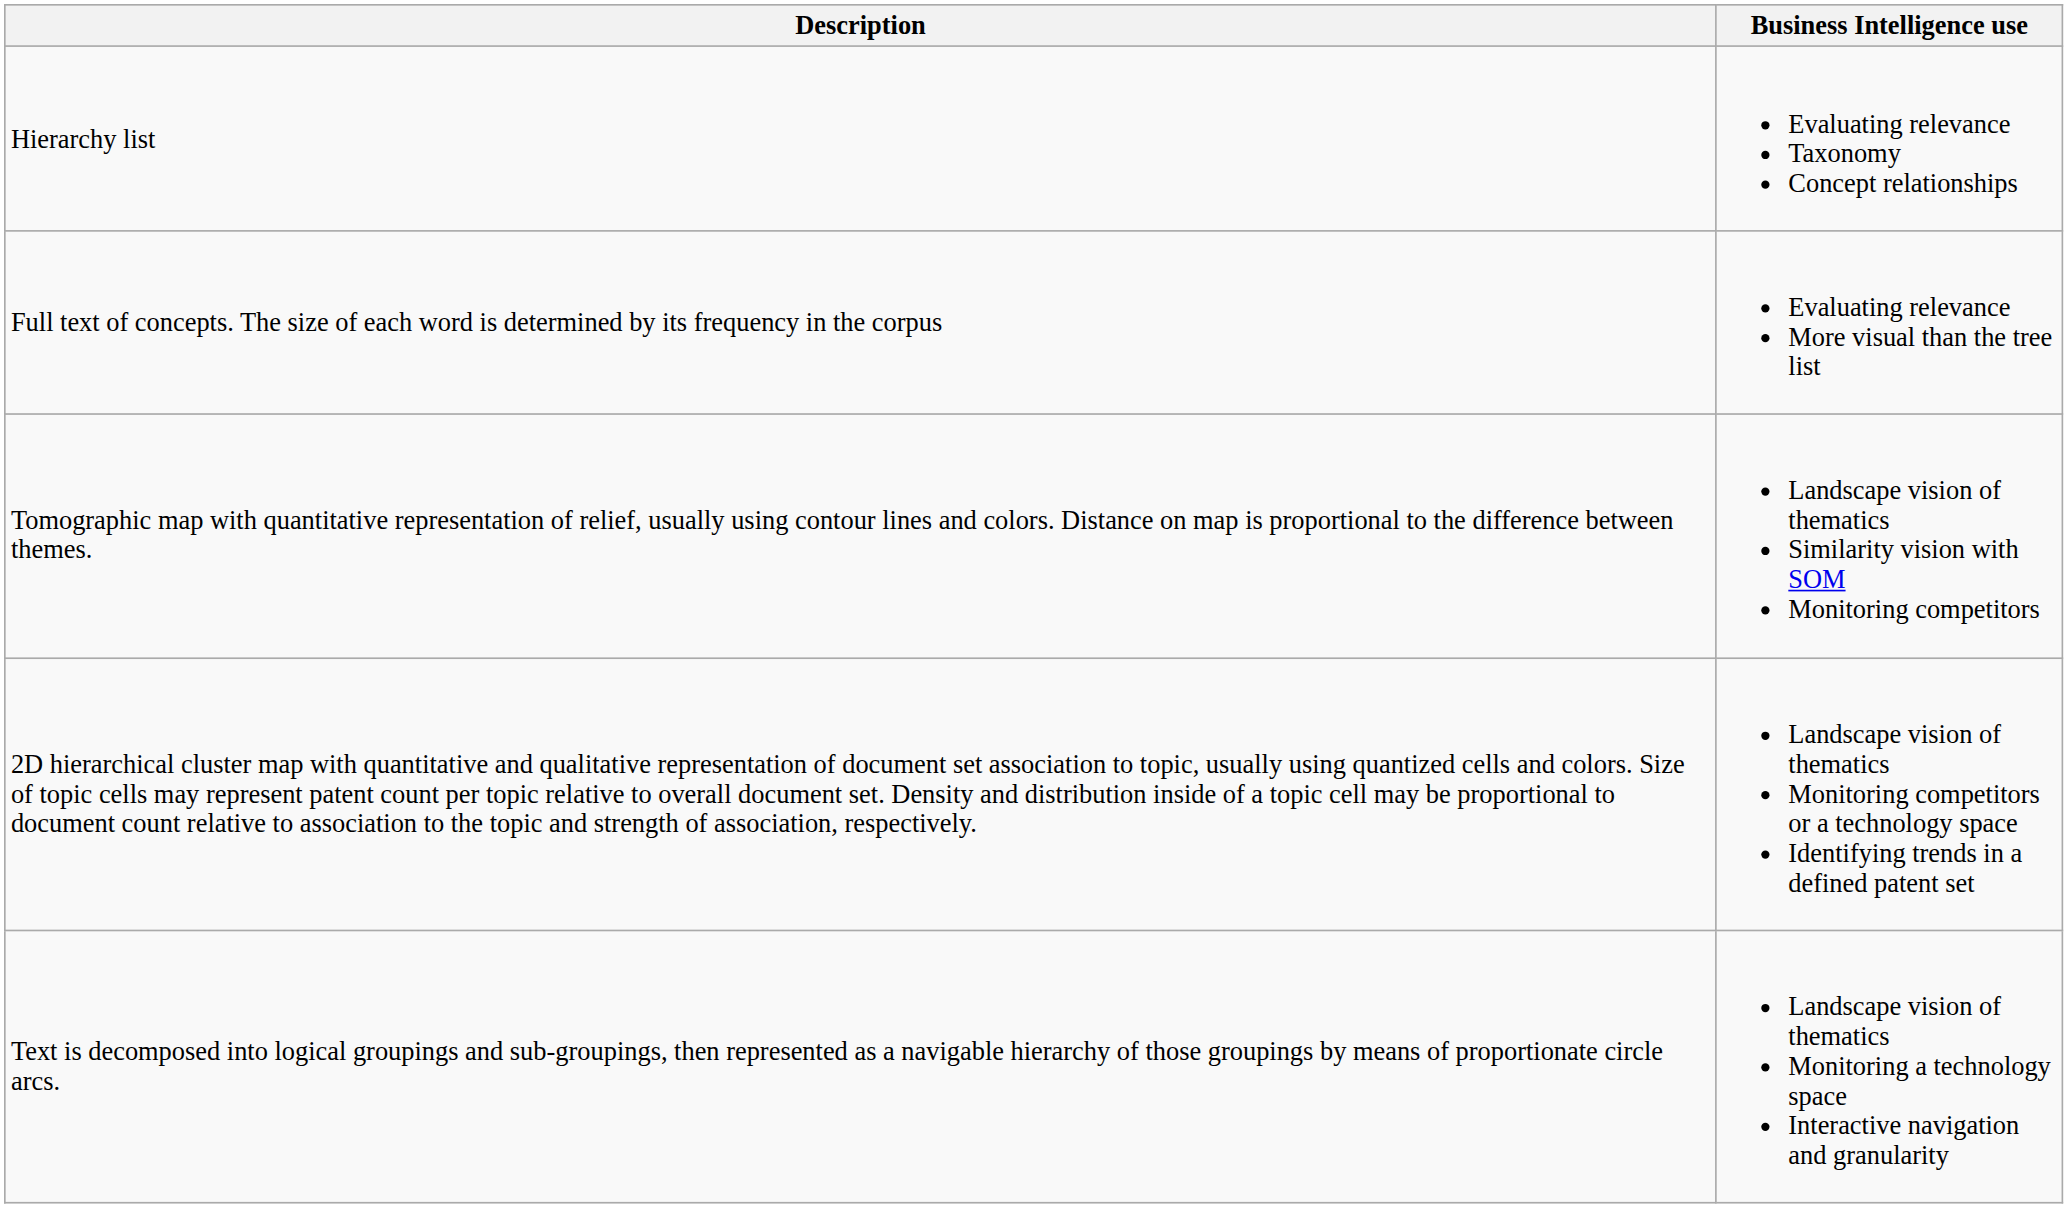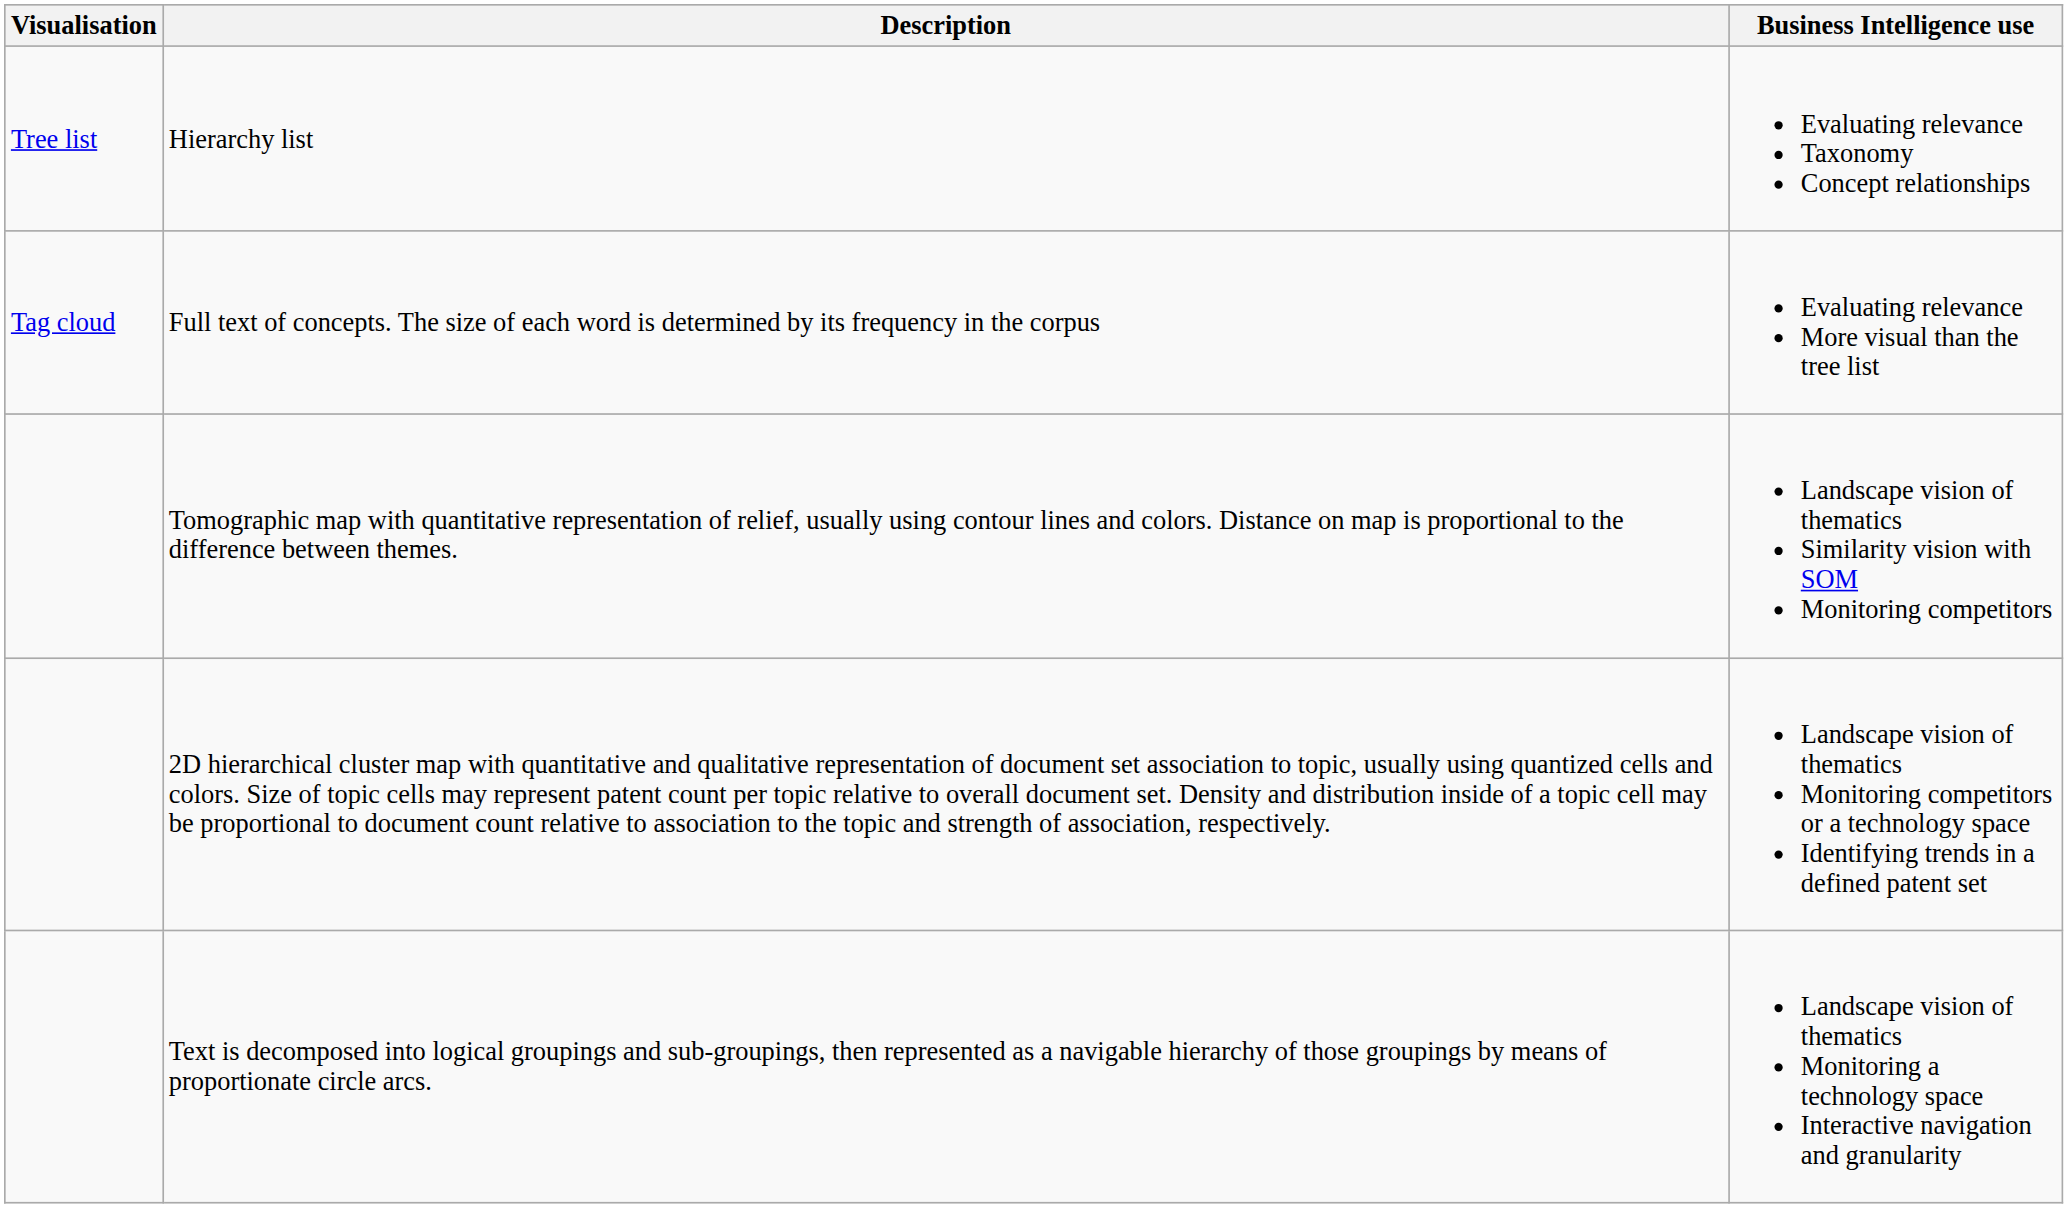+ column: Visualisation | Tree list | Tag cloud
